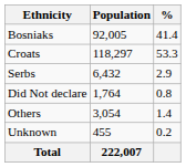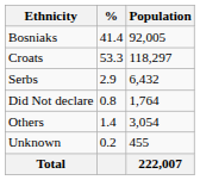columns swapped: Population <-> %
